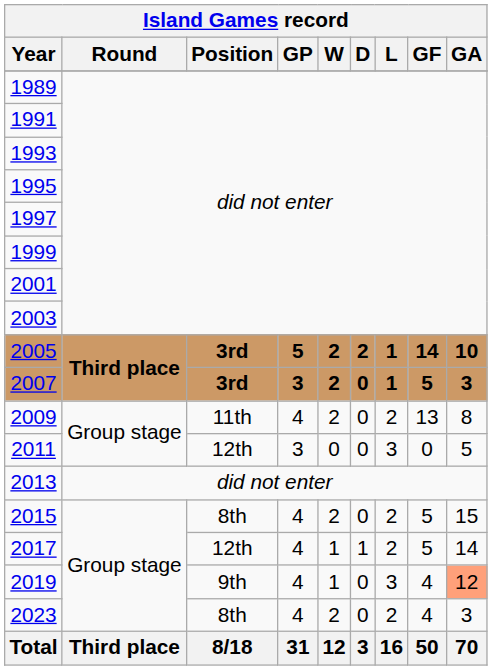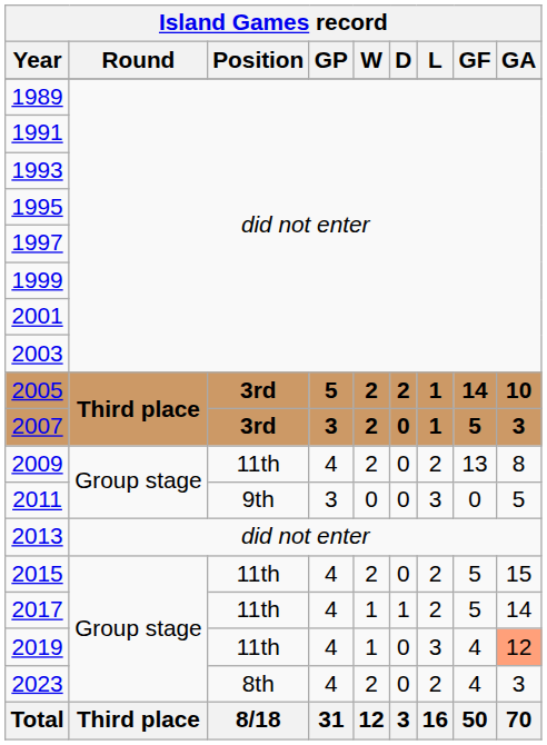2011 | Position: 12th -> 9th
2015 | Position: 8th -> 11th
2017 | Position: 12th -> 11th
2019 | Position: 9th -> 11th
